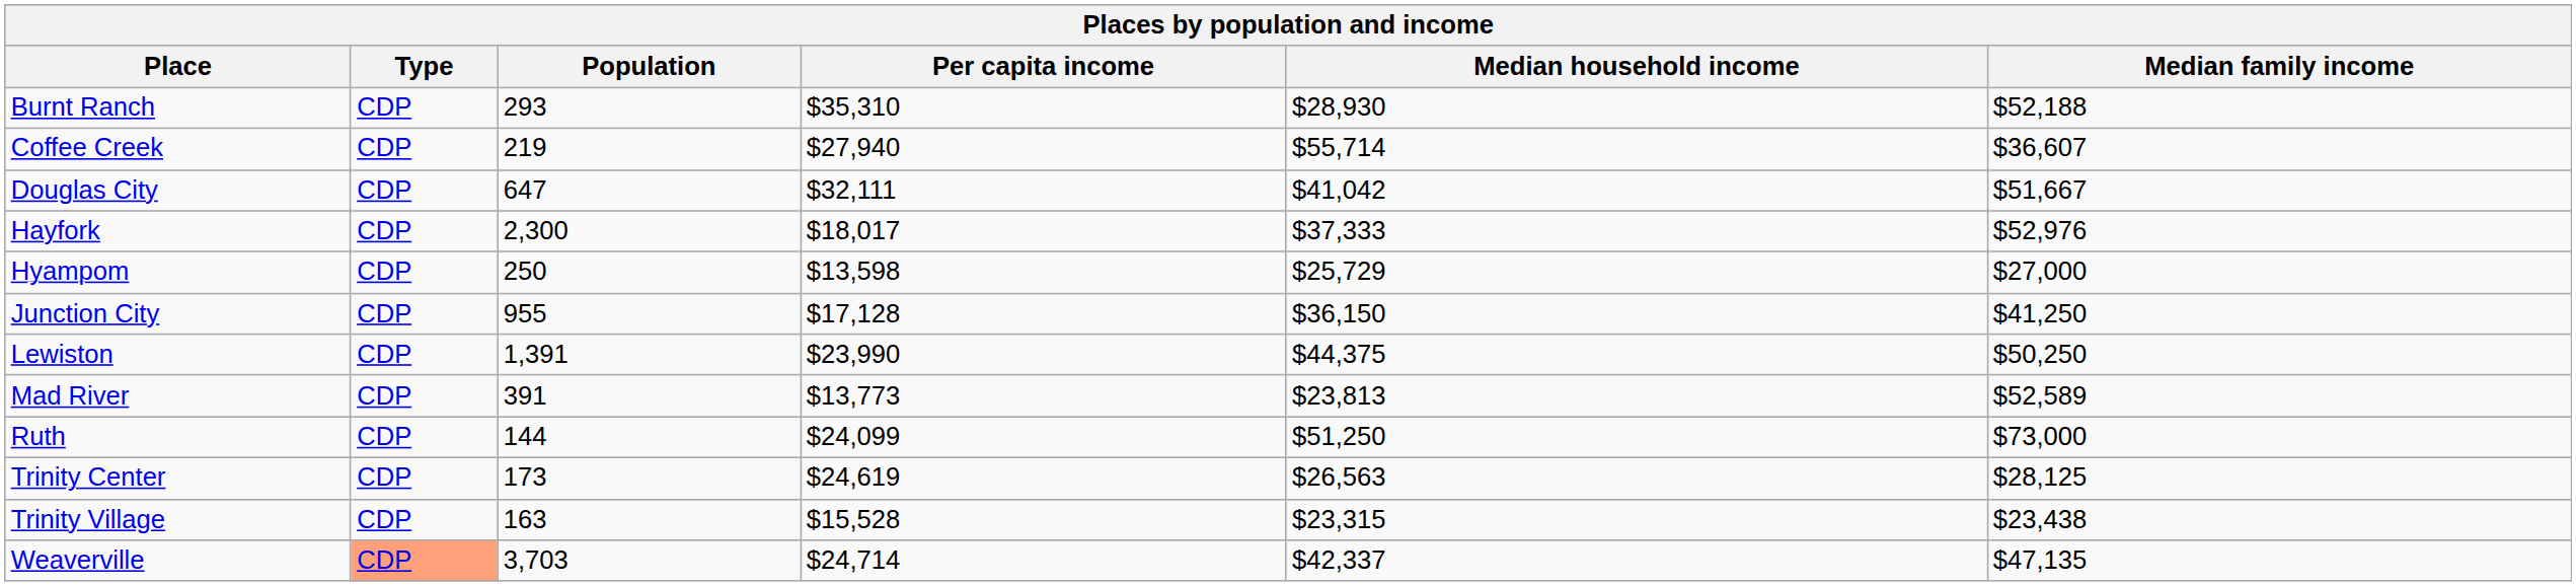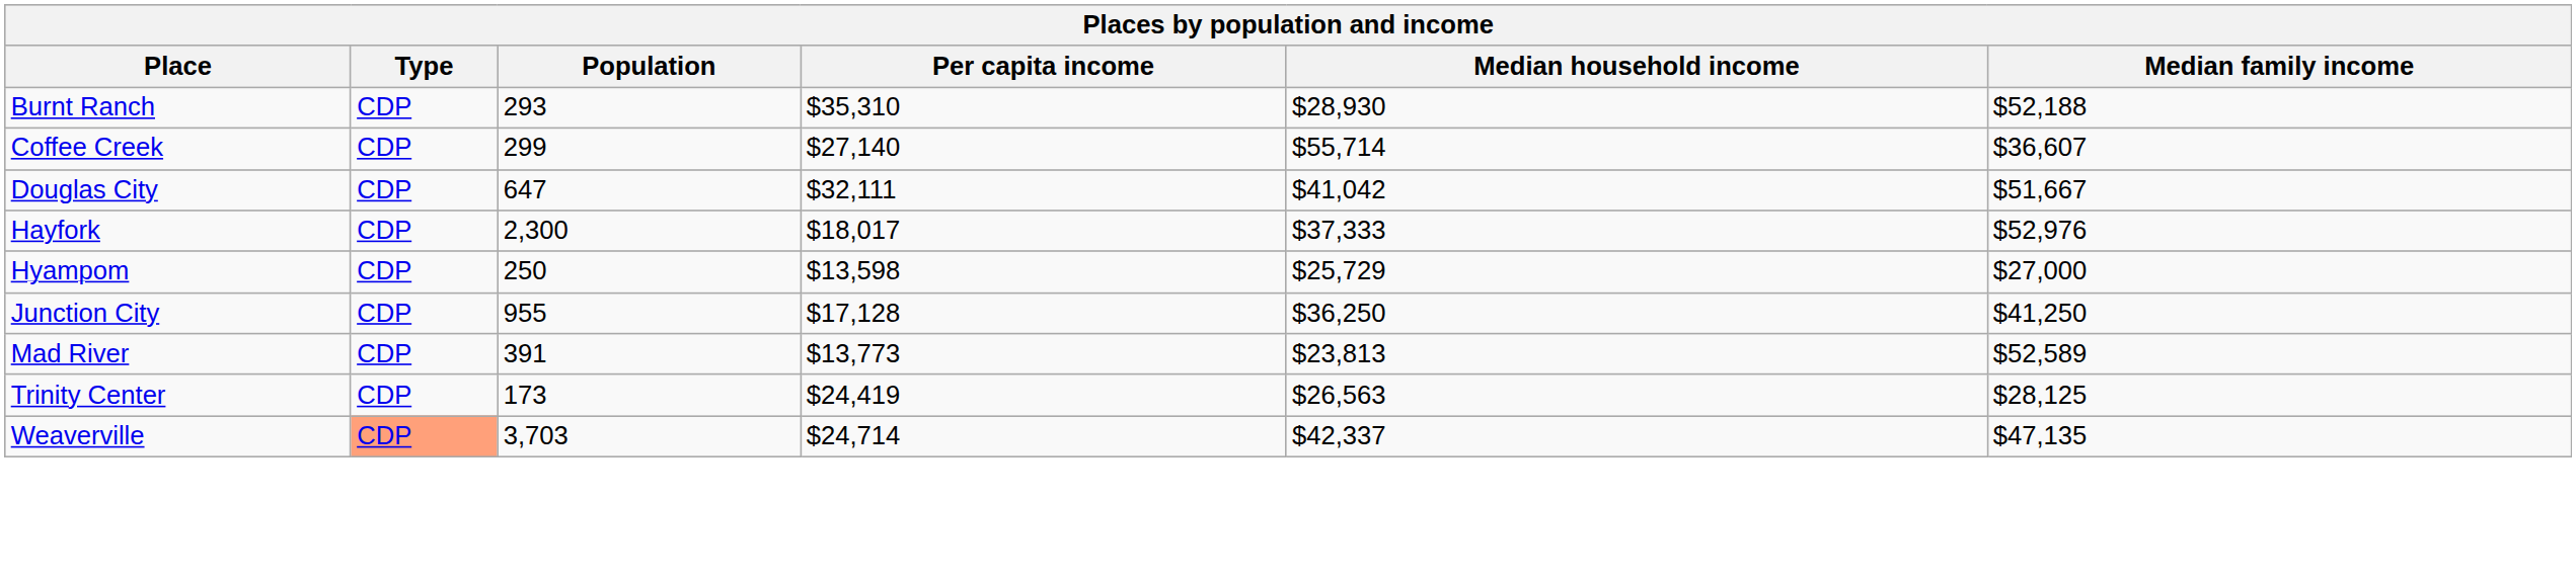Coffee Creek | Population: 219 -> 299
Coffee Creek | Per capita income: $27,940 -> $27,140
Junction City | Median household income: $36,150 -> $36,250
- row: Lewiston | CDP | 1,391 | $23,990 | $44,375 | $50,250
- row: Ruth | CDP | 144 | $24,099 | $51,250 | $73,000
Trinity Center | Per capita income: $24,619 -> $24,419
- row: Trinity Village | CDP | 163 | $15,528 | $23,315 | $23,438
